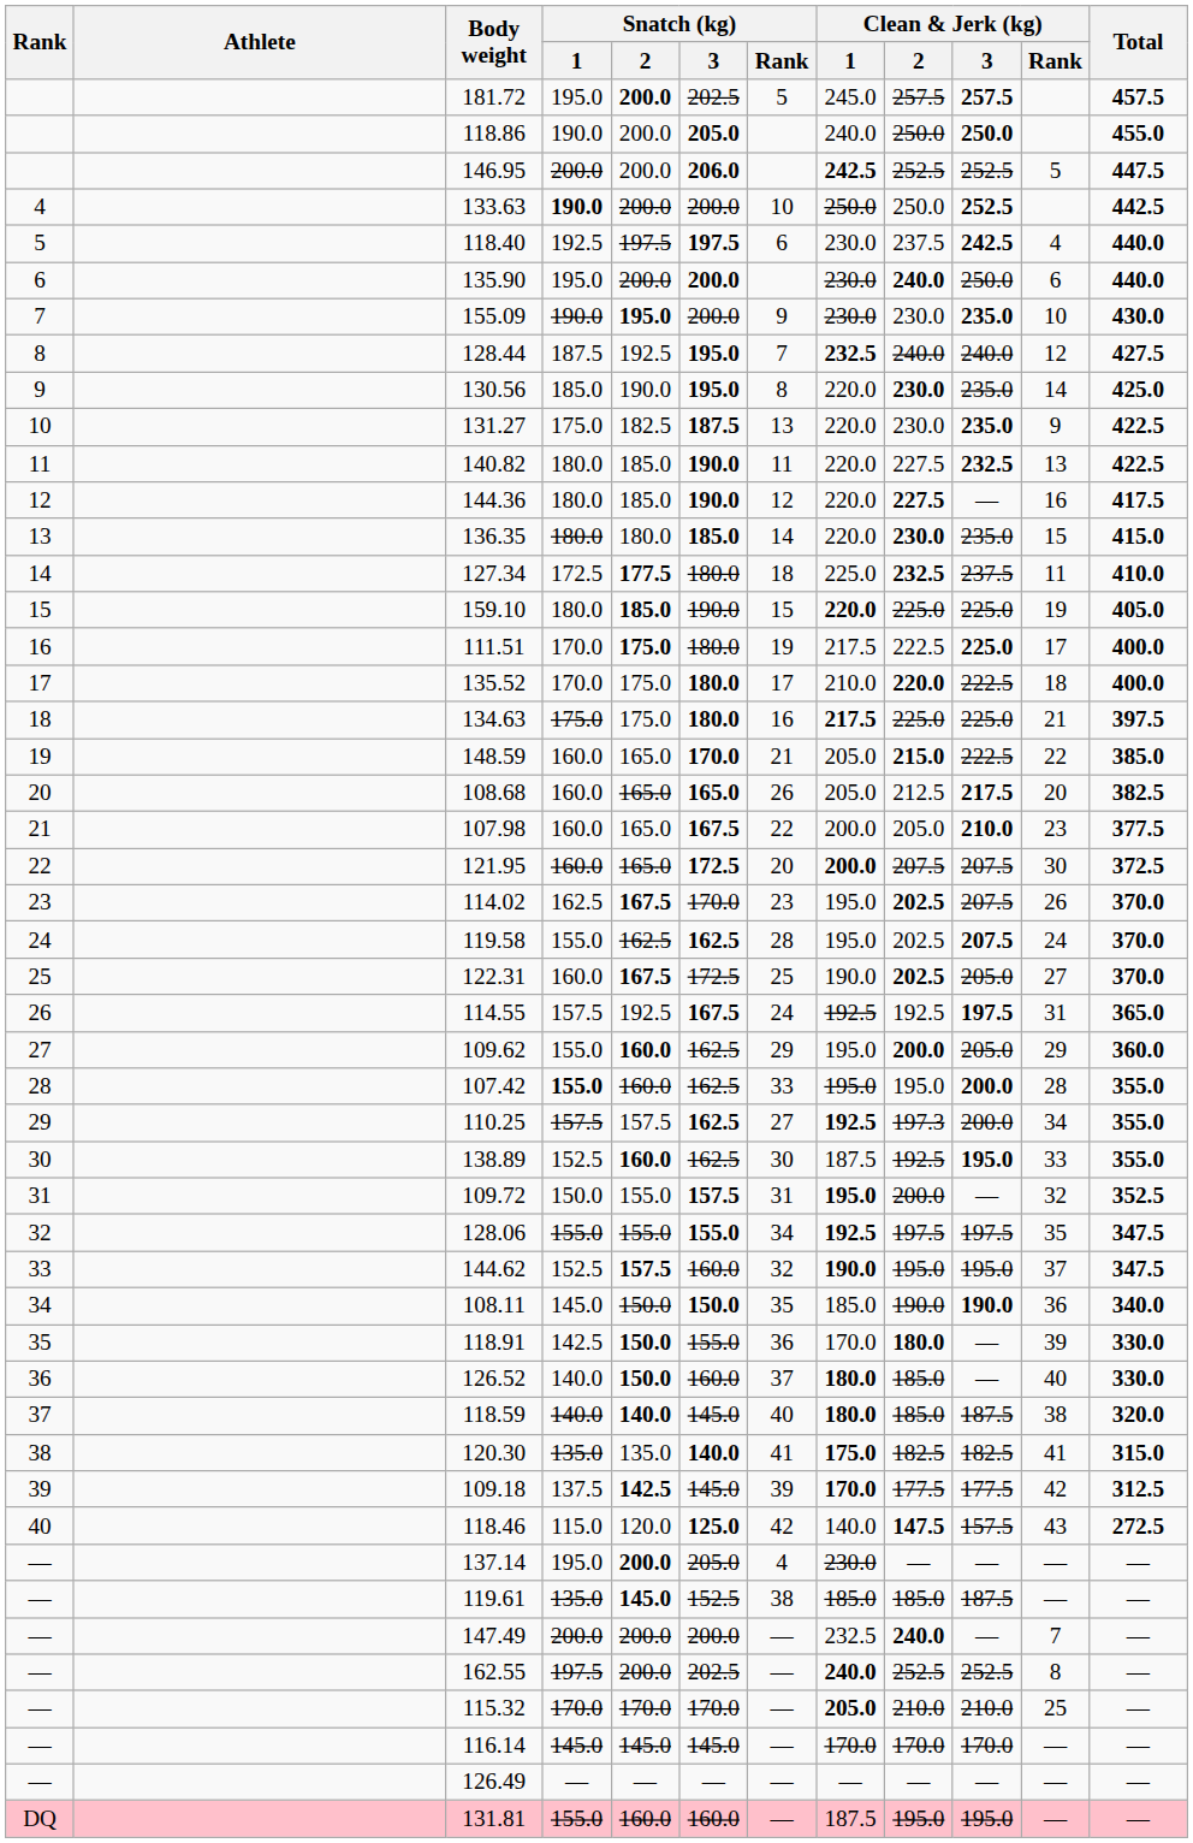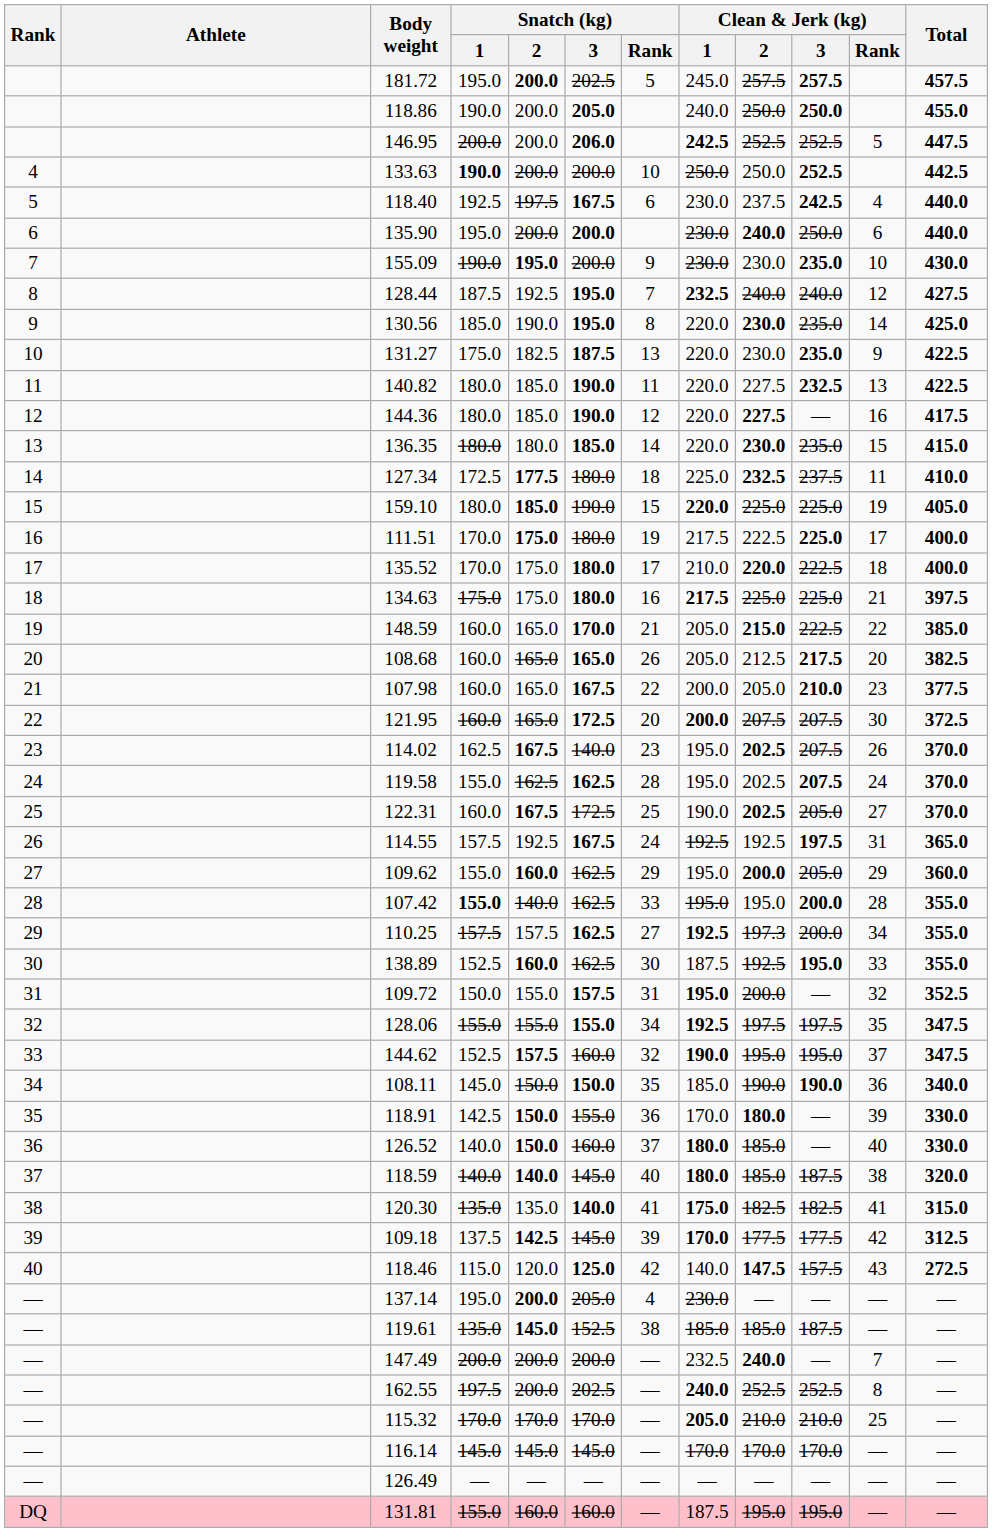118.40 | Snatch (kg) / 3: 197.5 -> 167.5
114.02 | Snatch (kg) / 3: 170.0 -> 140.0
107.42 | Snatch (kg) / 2: 160.0 -> 140.0
